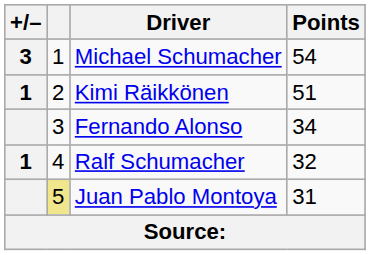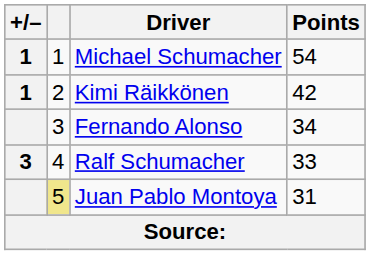Michael Schumacher | +/–: 3 -> 1
Kimi Räikkönen | Points: 51 -> 42
Ralf Schumacher | +/–: 1 -> 3
Ralf Schumacher | Points: 32 -> 33
